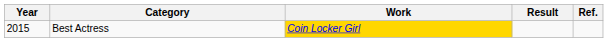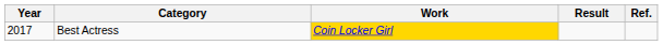Best Actress | Year: 2015 -> 2017
